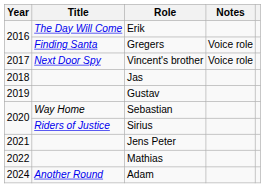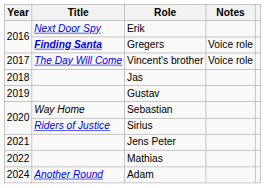Erik | Title: The Day Will Come -> Next Door Spy
Gregers | Title: normal -> bold
Vincent's brother | Title: Next Door Spy -> The Day Will Come
